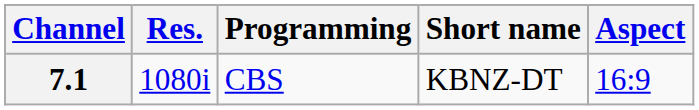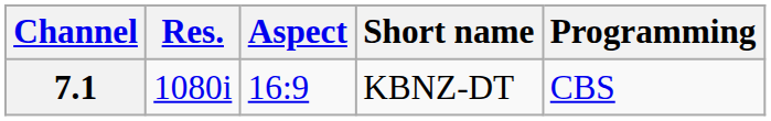columns swapped: Aspect <-> Programming
